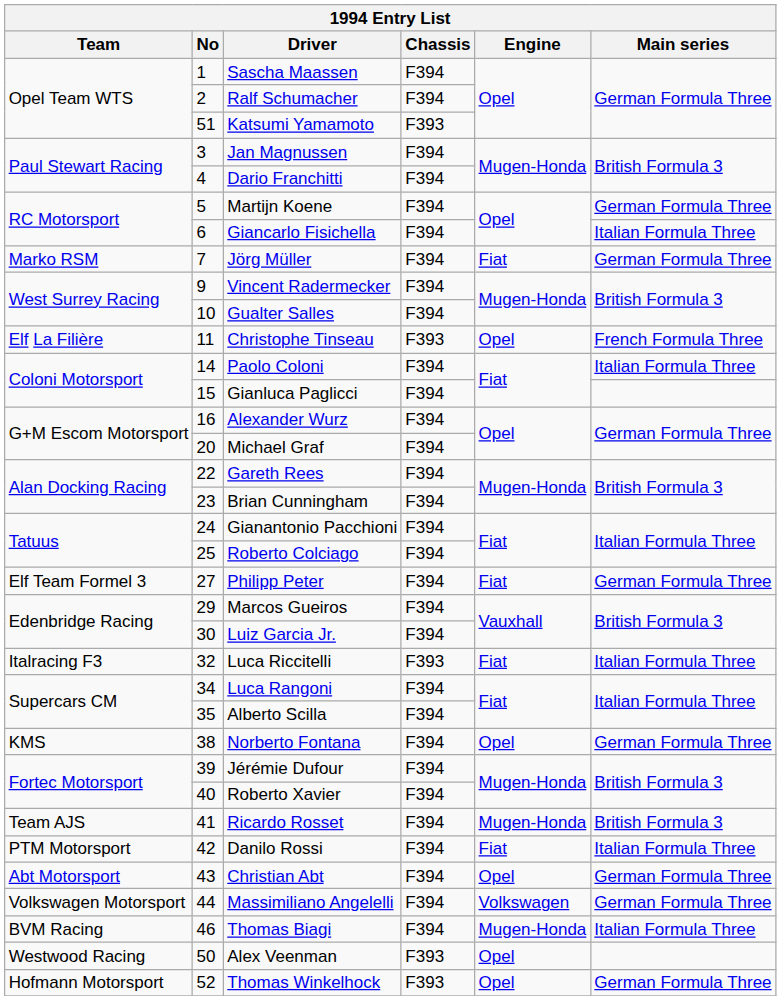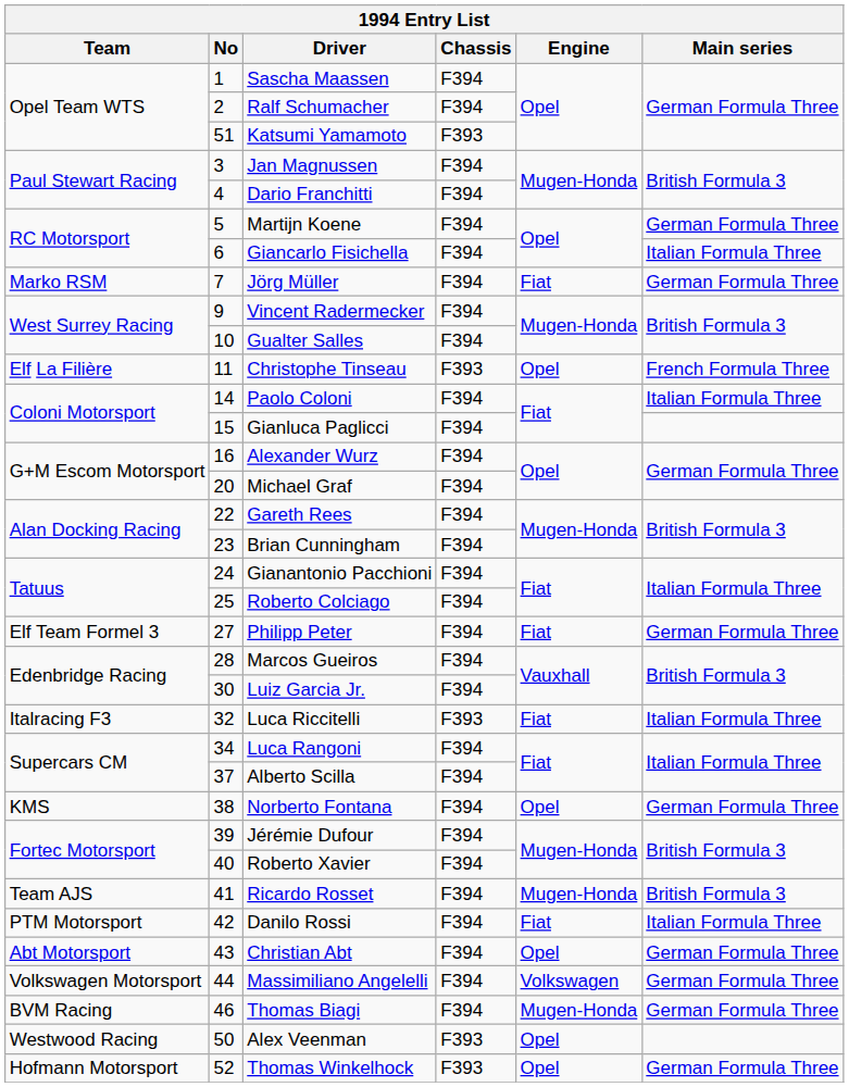Marcos Gueiros | No: 29 -> 28
Alberto Scilla | No: 35 -> 37
Thomas Biagi | Main series: Italian Formula Three -> German Formula Three
